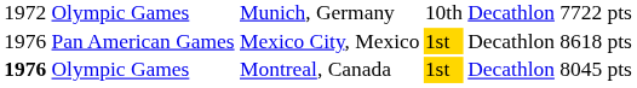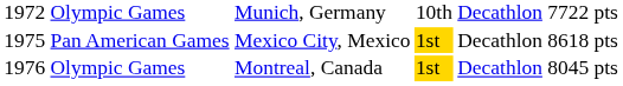Pan American Games | column 1: 1976 -> 1975
Olympic Games / Montreal, Canada | column 1: bold -> normal
